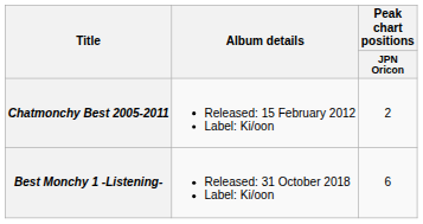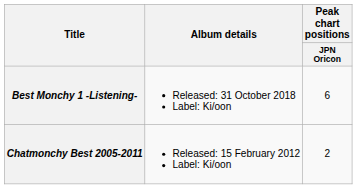rows swapped: Chatmonchy Best 2005-2011 <-> Best Monchy 1 -Listening-
